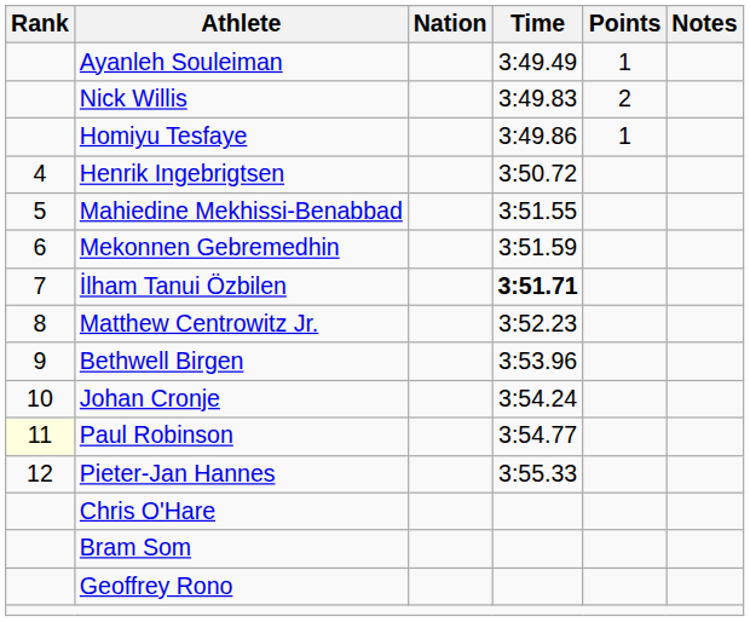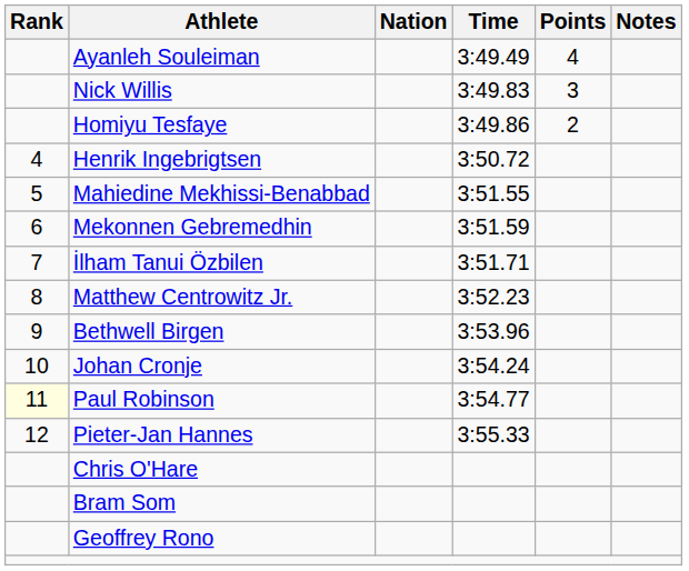Ayanleh Souleiman | Points: 1 -> 4
Nick Willis | Points: 2 -> 3
Homiyu Tesfaye | Points: 1 -> 2
İlham Tanui Özbilen | Time: bold -> normal
